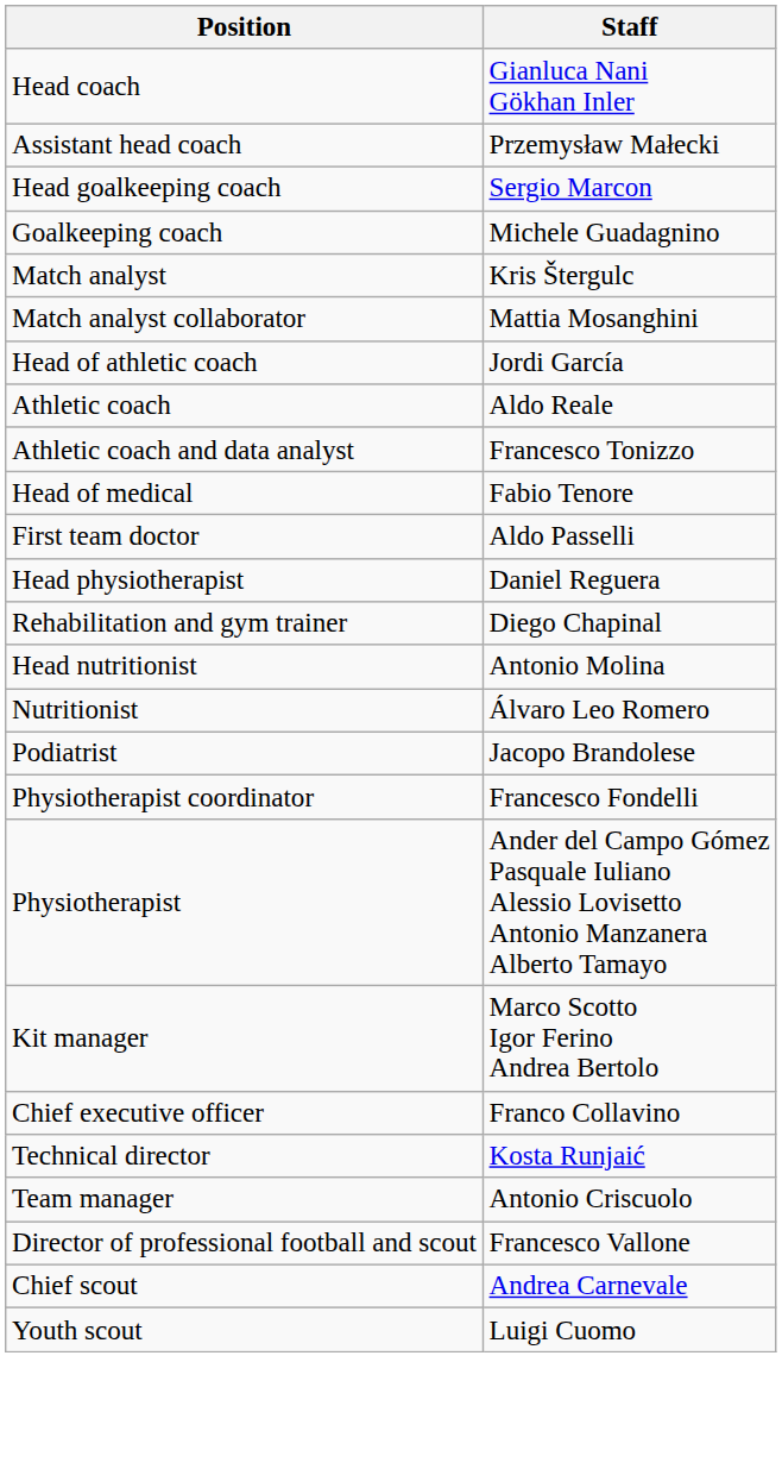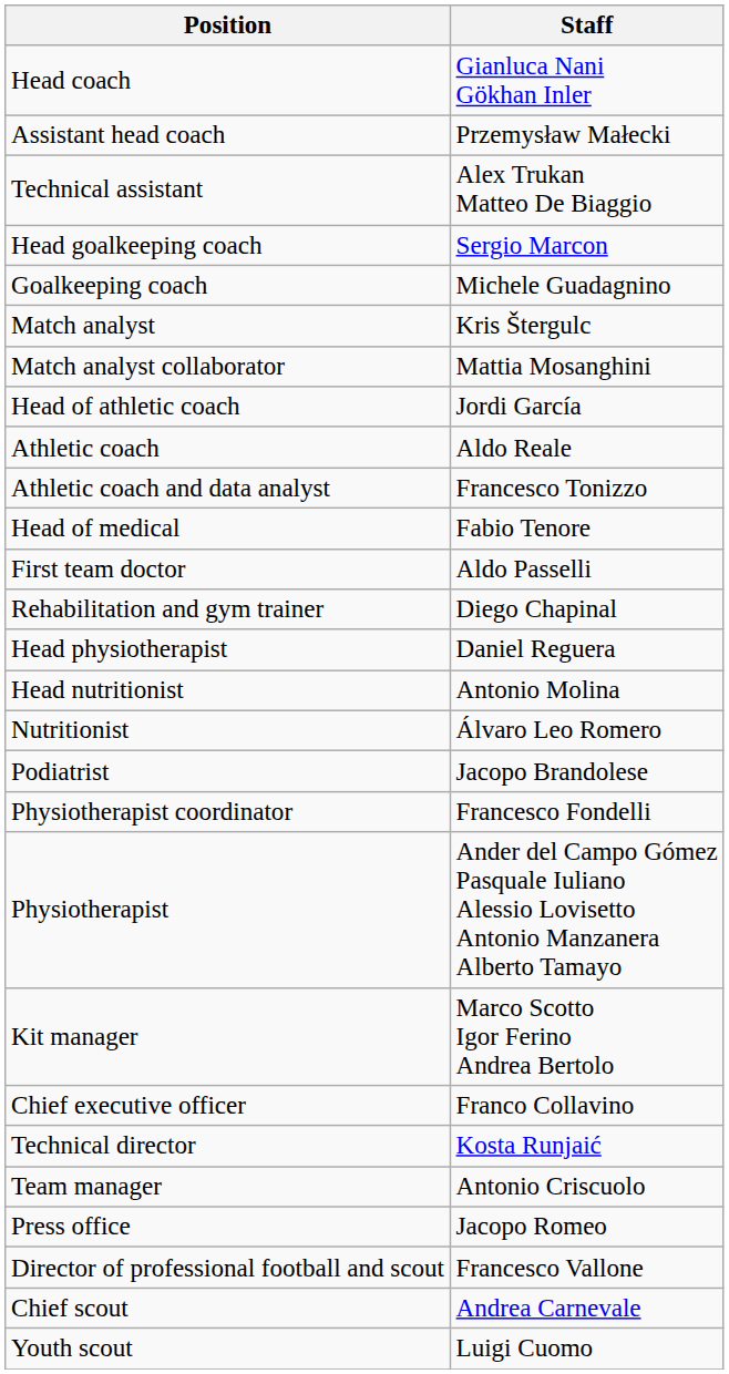+ row: Technical assistant | Alex Trukan Matteo De Biaggio
rows swapped: Head physiotherapist <-> Rehabilitation and gym trainer
+ row: Press office | Jacopo Romeo
